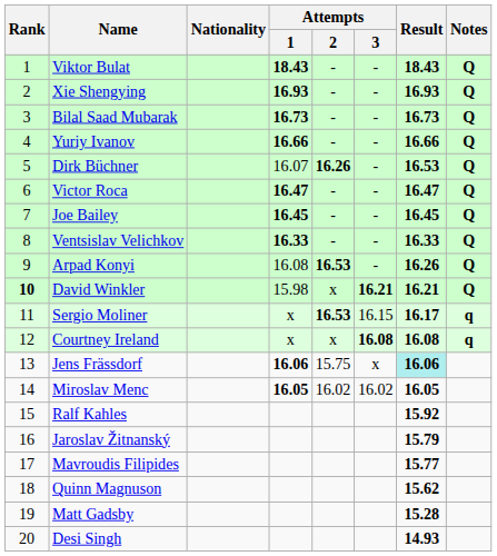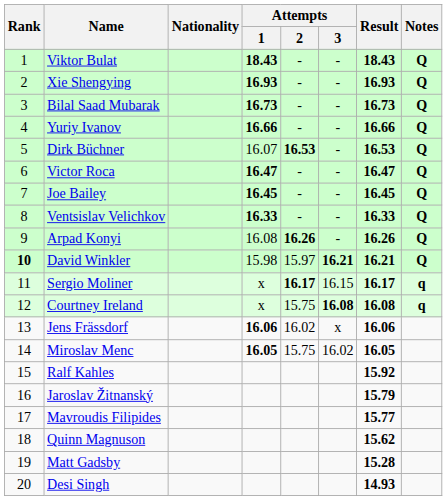Dirk Büchner | Attempts / 2: 16.26 -> 16.53
Arpad Konyi | Attempts / 2: 16.53 -> 16.26
David Winkler | Attempts / 2: x -> 15.97
Sergio Moliner | Attempts / 2: 16.53 -> 16.17
Courtney Ireland | Attempts / 2: x -> 15.75
Jens Frässdorf | Attempts / 2: 15.75 -> 16.02
Jens Frässdorf | Result: paleturquoise background -> no background
Miroslav Menc | Attempts / 2: 16.02 -> 15.75
